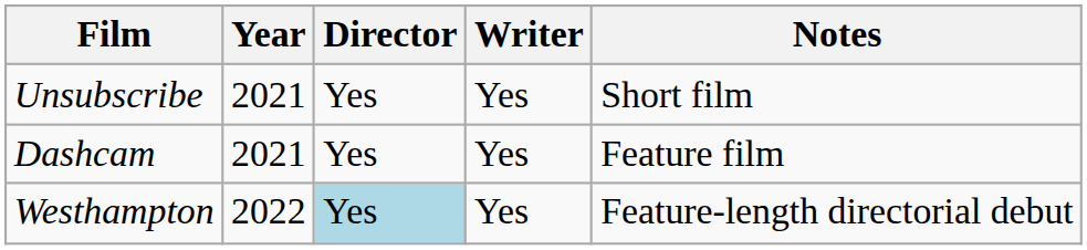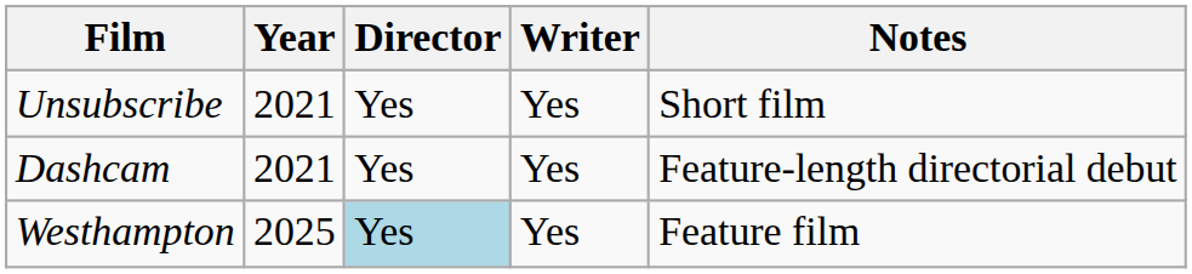Dashcam | Notes: Feature film -> Feature-length directorial debut
Westhampton | Year: 2022 -> 2025
Westhampton | Notes: Feature-length directorial debut -> Feature film
